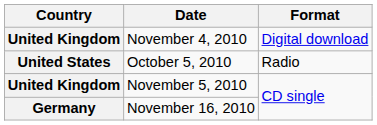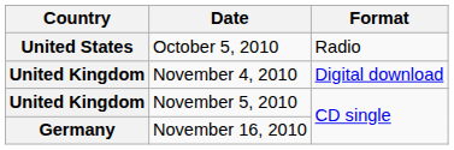rows swapped: October 5, 2010 <-> November 4, 2010
